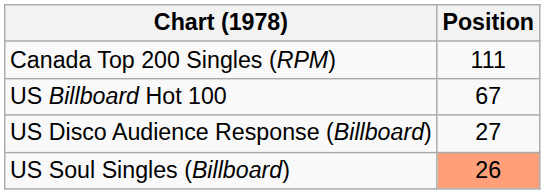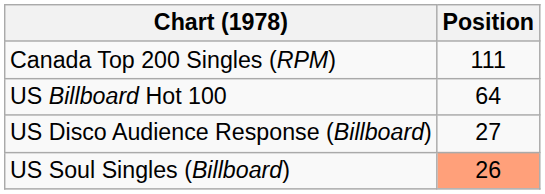US Billboard Hot 100 | Position: 67 -> 64
